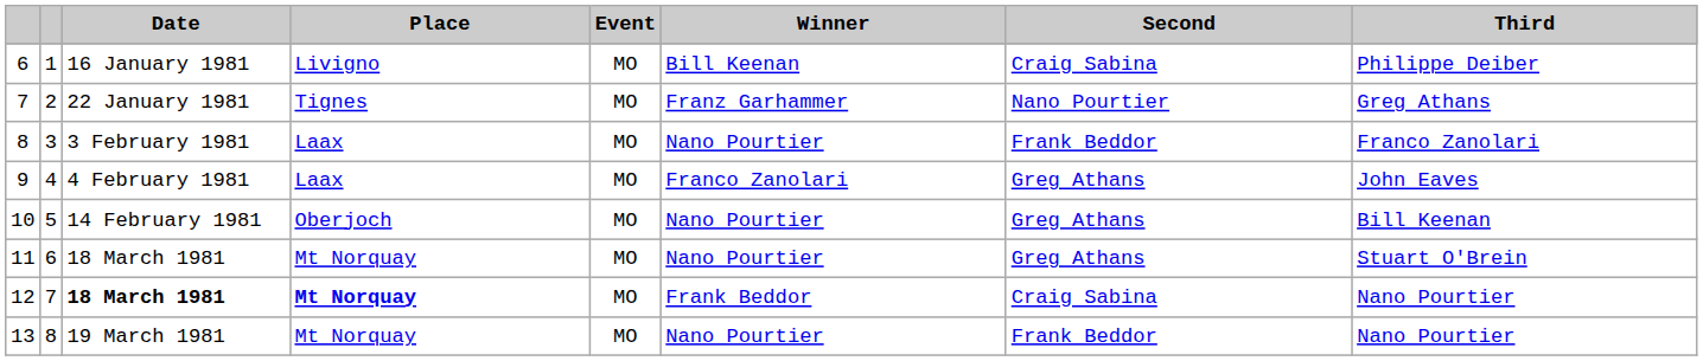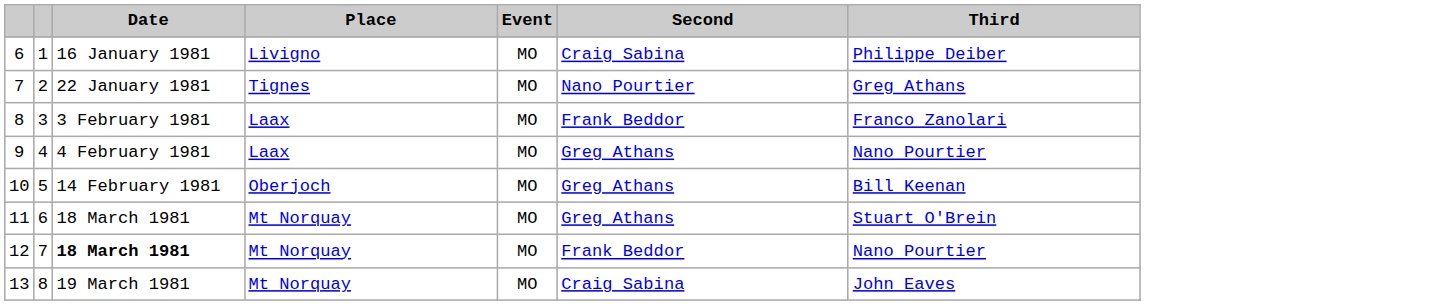- column: Winner | Bill Keenan | Franz Garhammer | Nano Pourtier | Franco Zanolari | Nano Pourtier | Nano Pourtier | Frank Beddor | Nano Pourtier
9 | Third: John Eaves -> Nano Pourtier
12 | Place: bold -> normal
12 | Second: Craig Sabina -> Frank Beddor
13 | Second: Frank Beddor -> Craig Sabina
13 | Third: Nano Pourtier -> John Eaves
